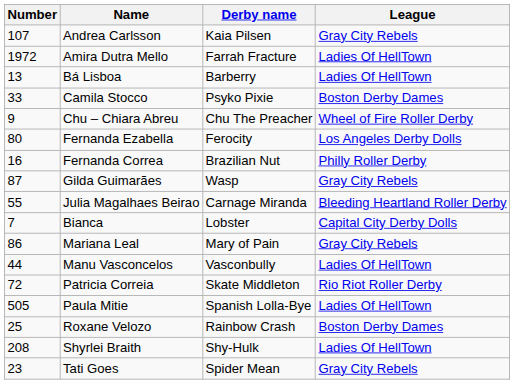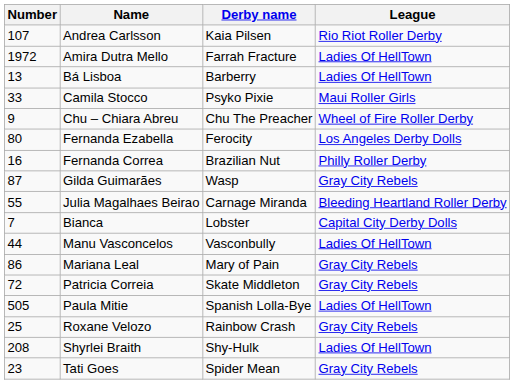Andrea Carlsson | League: Gray City Rebels -> Rio Riot Roller Derby
Camila Stocco | League: Boston Derby Dames -> Maui Roller Girls
rows swapped: Manu Vasconcelos <-> Mariana Leal
Patricia Correia | League: Rio Riot Roller Derby -> Gray City Rebels
Roxane Velozo | League: Boston Derby Dames -> Gray City Rebels
